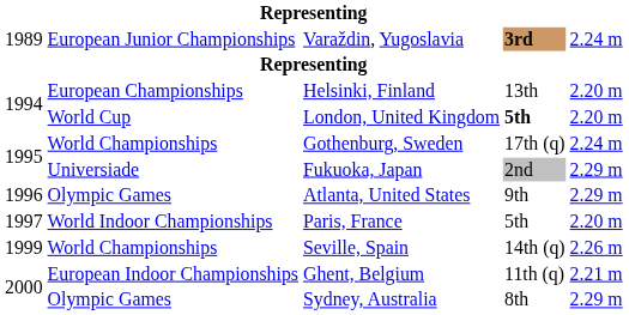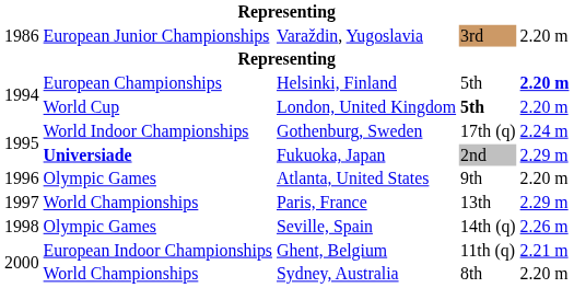Varaždin, Yugoslavia | column 1: 1989 -> 1986
Varaždin, Yugoslavia | column 4: bold -> normal
Varaždin, Yugoslavia | column 5: 2.24 m -> 2.20 m
Helsinki, Finland | column 4: 13th -> 5th
Helsinki, Finland | column 5: normal -> bold
Gothenburg, Sweden | column 2: World Championships -> World Indoor Championships
Fukuoka, Japan | column 2: normal -> bold
Atlanta, United States | column 5: 2.29 m -> 2.20 m
Paris, France | column 2: World Indoor Championships -> World Championships
Paris, France | column 4: 5th -> 13th
Paris, France | column 5: 2.20 m -> 2.29 m
Seville, Spain | column 1: 1999 -> 1998
Seville, Spain | column 2: World Championships -> Olympic Games
Sydney, Australia | column 2: Olympic Games -> World Championships
Sydney, Australia | column 5: 2.29 m -> 2.20 m
